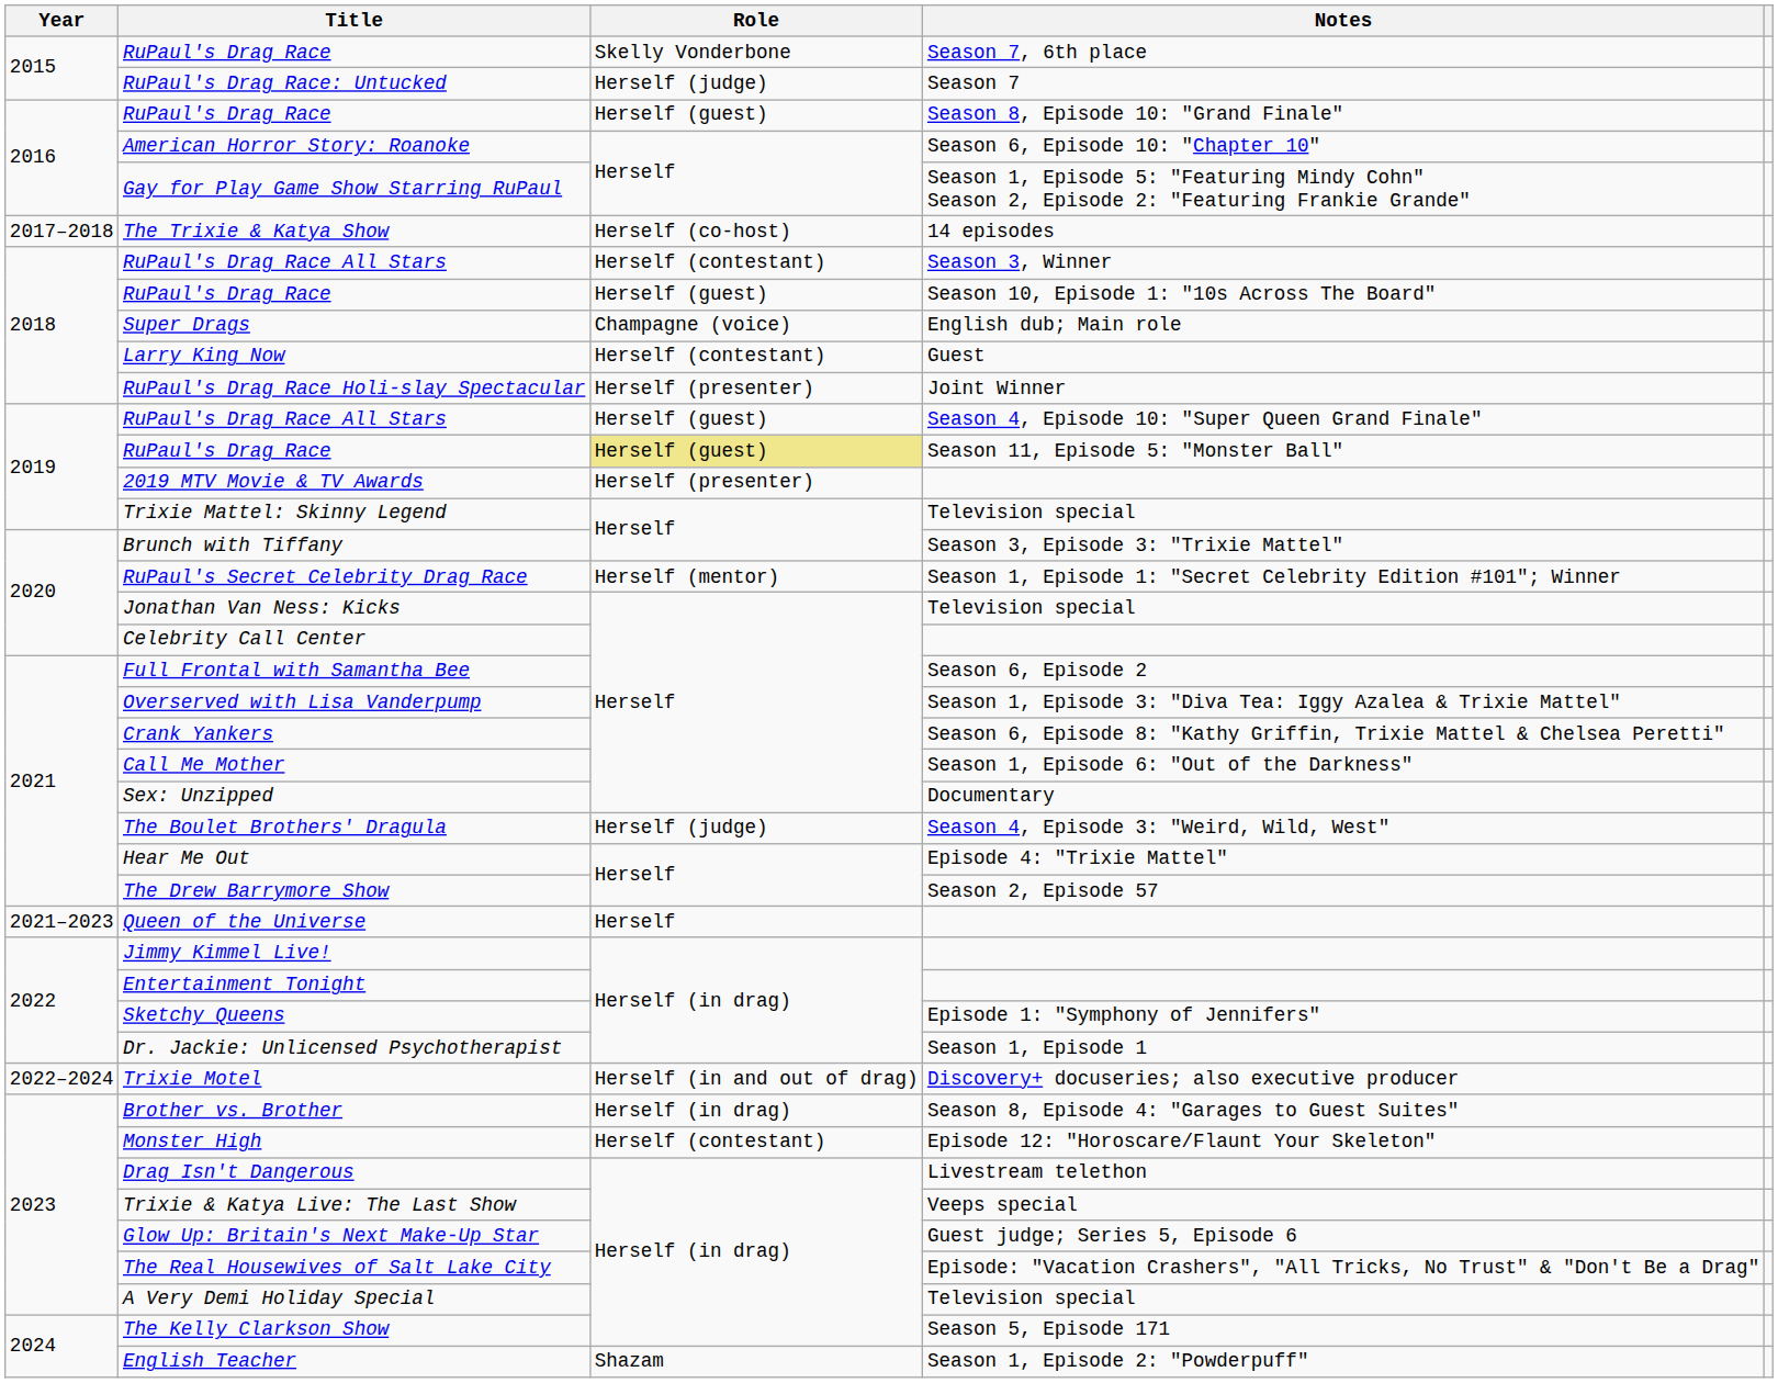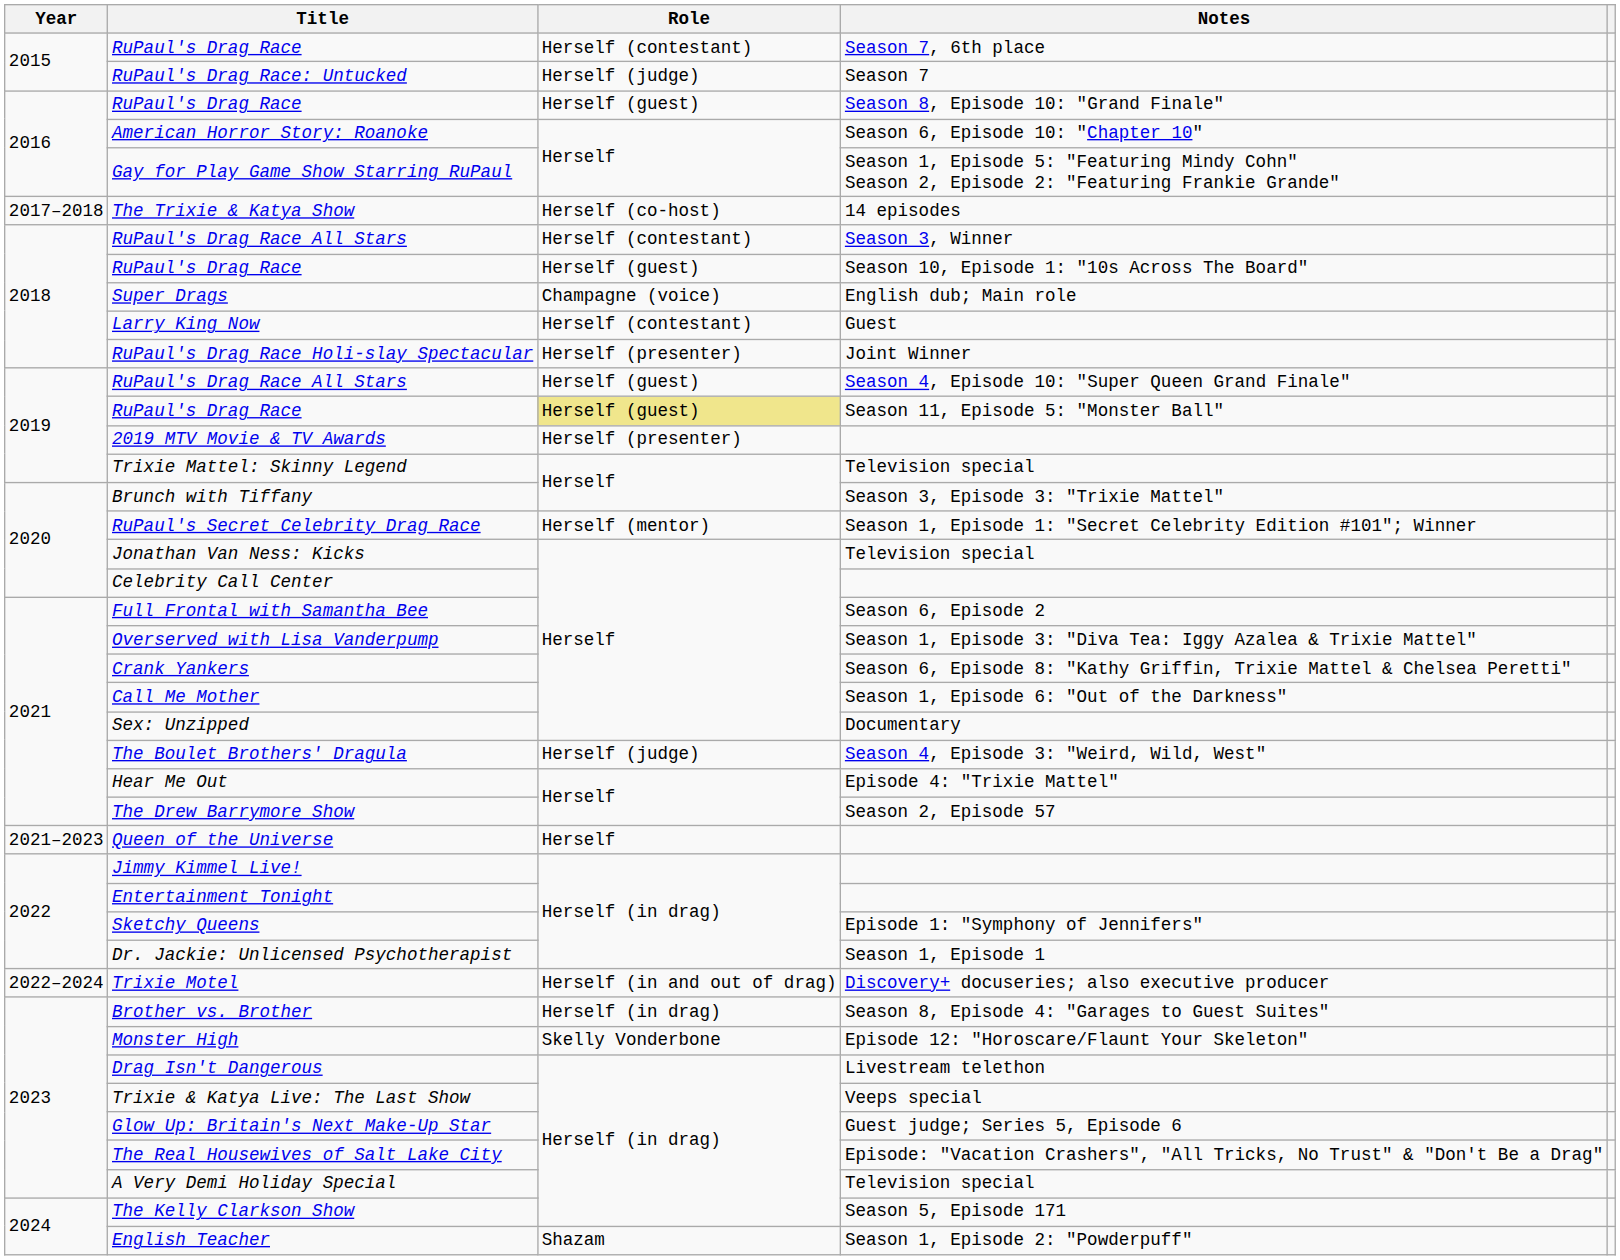RuPaul's Drag Race / Season 7, 6th place | Role: Skelly Vonderbone -> Herself (contestant)
Monster High | Role: Herself (contestant) -> Skelly Vonderbone
